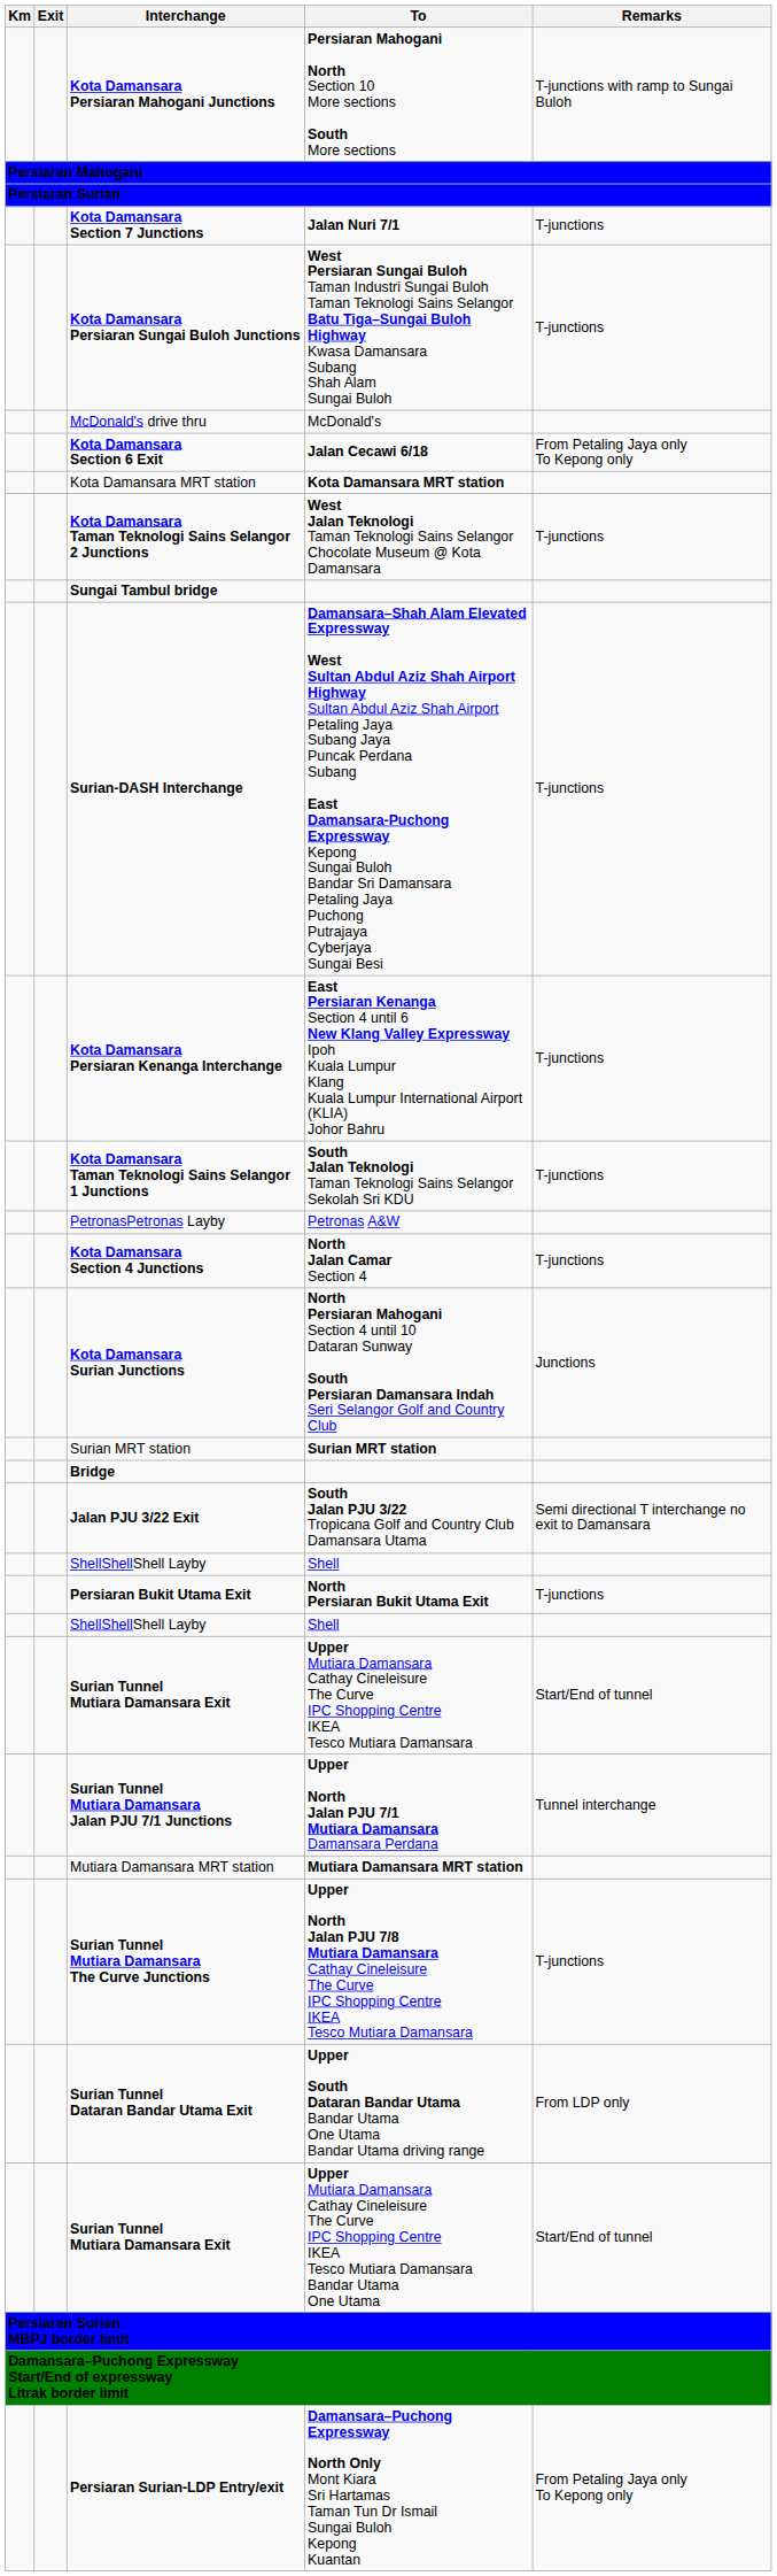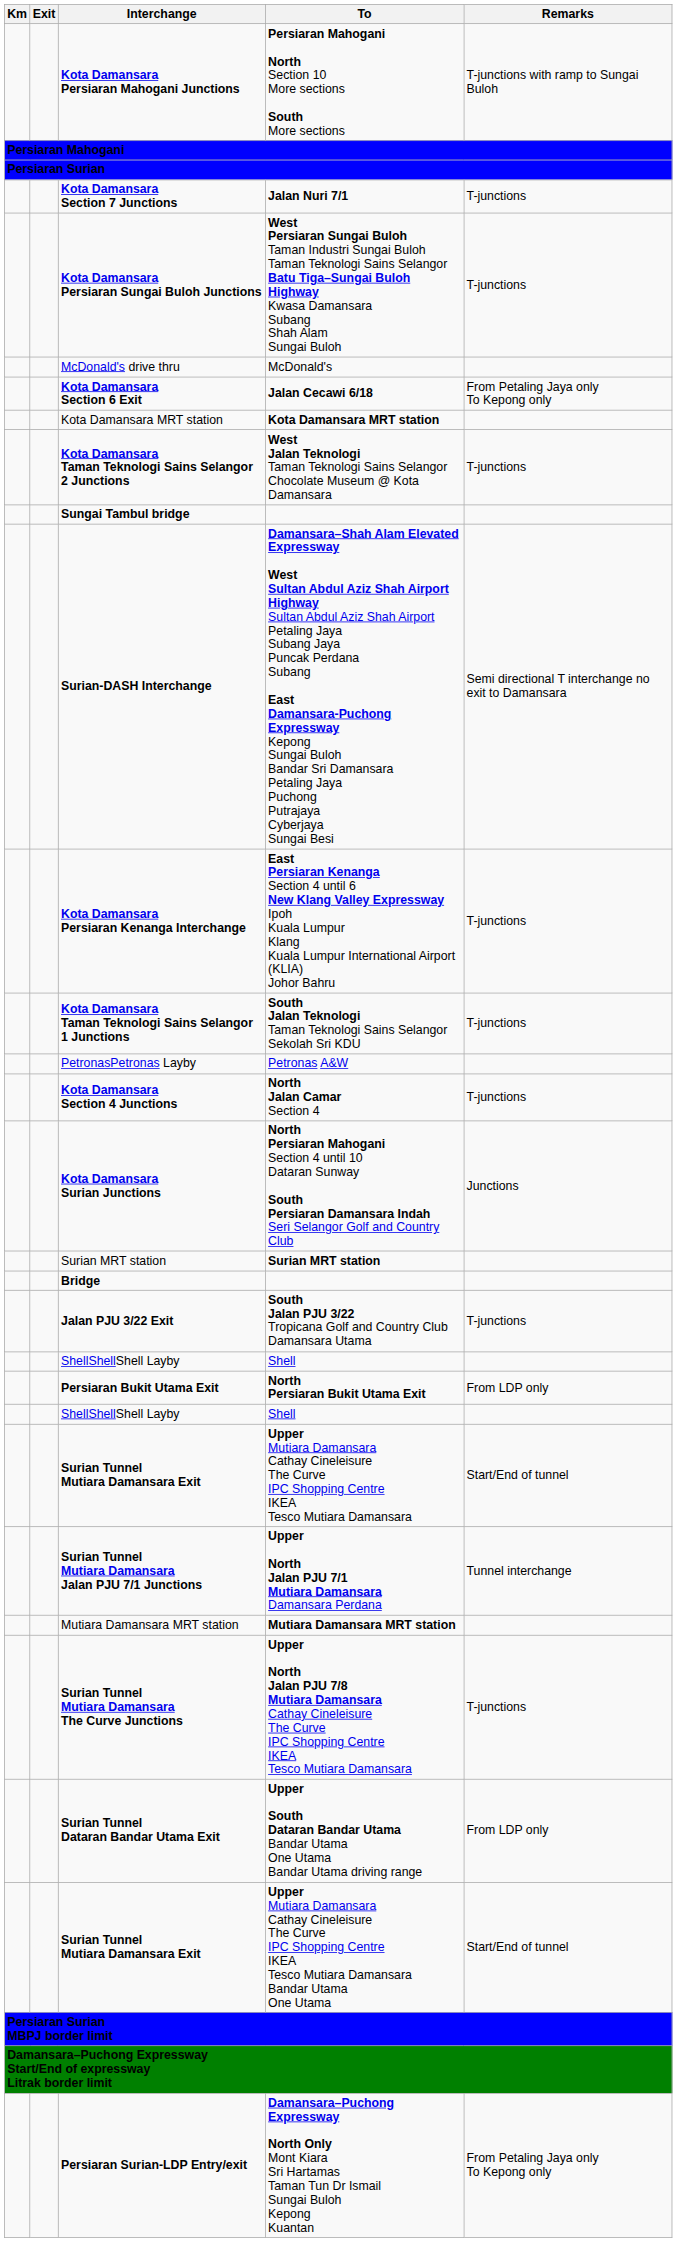Surian-DASH Interchange | Remarks: T-junctions -> Semi directional T interchange no exit to Damansara
Jalan PJU 3/22 Exit | Remarks: Semi directional T interchange no exit to Damansara -> T-junctions
Persiaran Bukit Utama Exit | Remarks: T-junctions -> From LDP only
